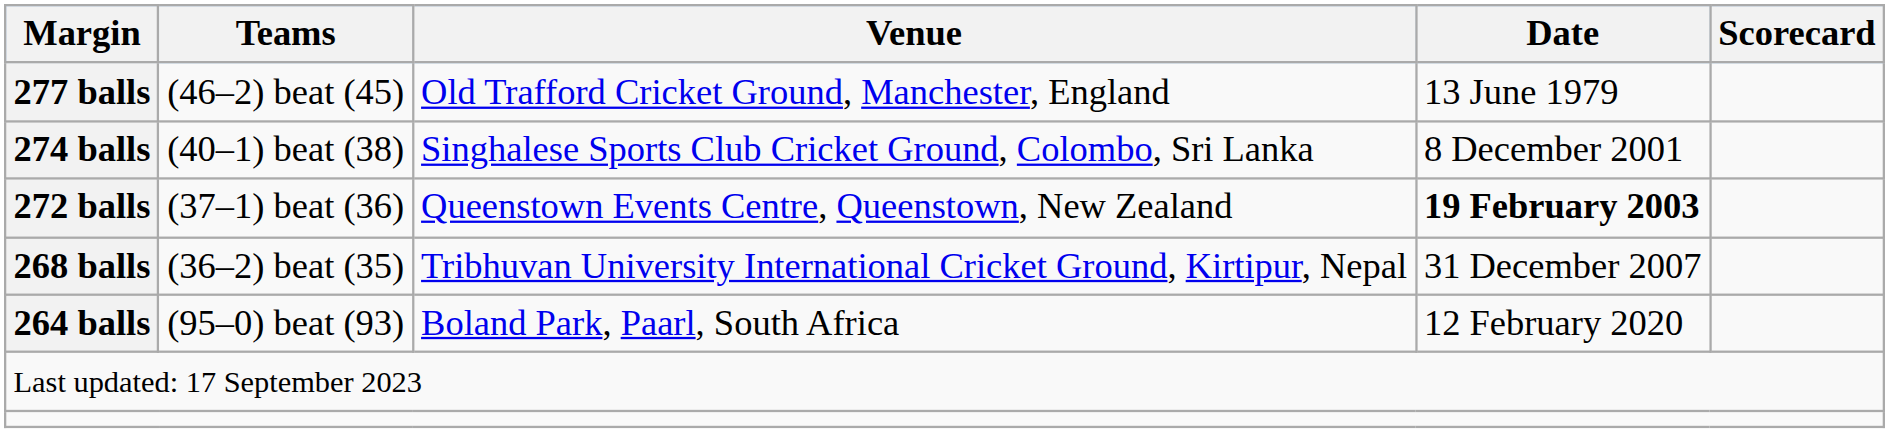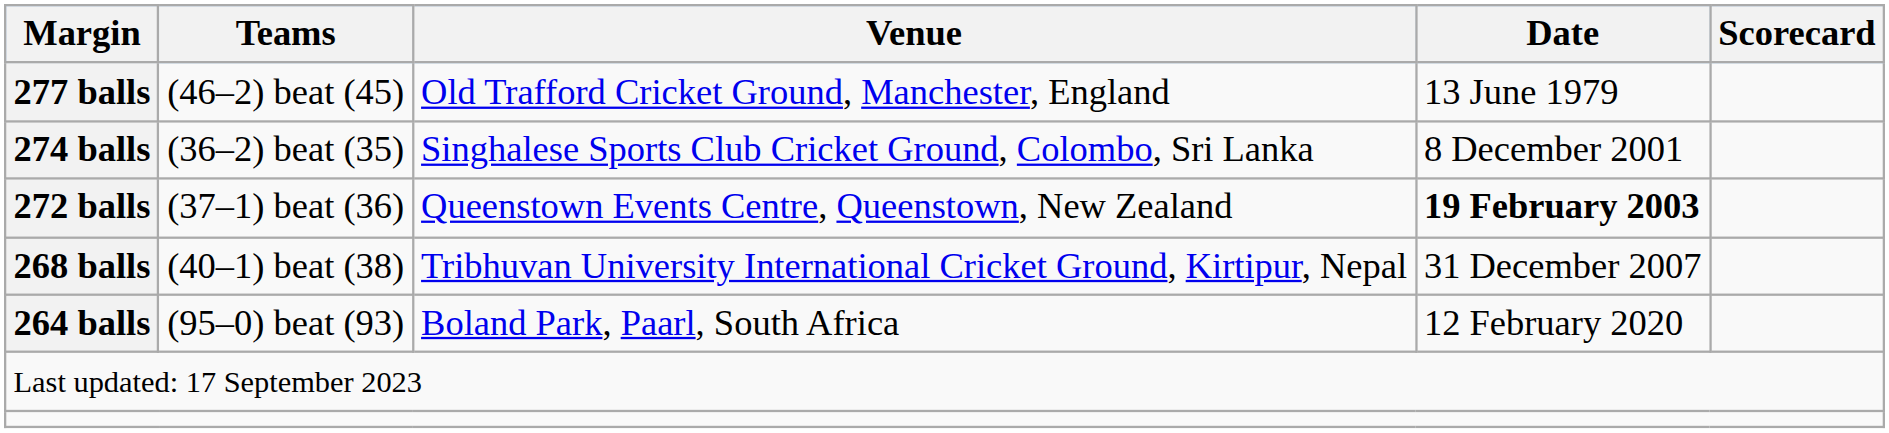274 balls | Teams: (40–1) beat (38) -> (36–2) beat (35)
268 balls | Teams: (36–2) beat (35) -> (40–1) beat (38)
